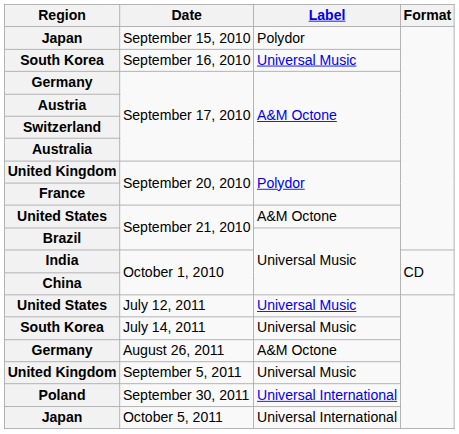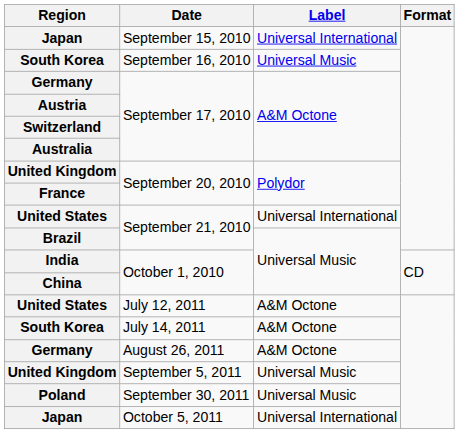September 15, 2010 | Label: Polydor -> Universal International
United States / September 21, 2010 | Label: A&M Octone -> Universal International
July 12, 2011 | Label: Universal Music -> A&M Octone
July 14, 2011 | Label: Universal Music -> A&M Octone
September 30, 2011 | Label: Universal International -> Universal Music
